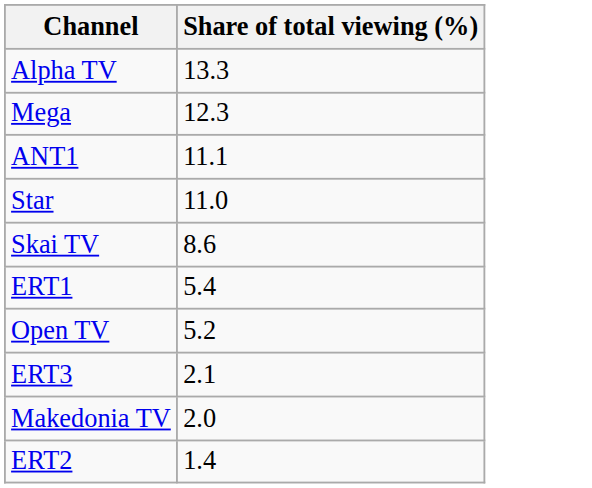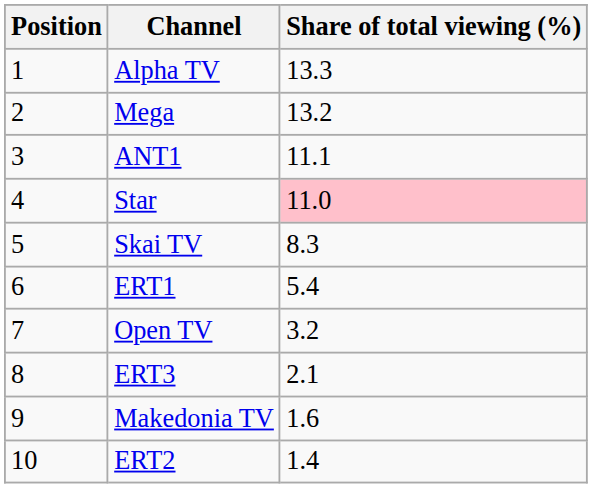+ column: Position | 1 | 2 | 3 | 4 | 5 | 6 | 7 | 8 | 9 | 10
Mega | Share of total viewing (%): 12.3 -> 13.2
Star | Share of total viewing (%): no background -> pink background
Skai TV | Share of total viewing (%): 8.6 -> 8.3
Open TV | Share of total viewing (%): 5.2 -> 3.2
Makedonia TV | Share of total viewing (%): 2.0 -> 1.6
